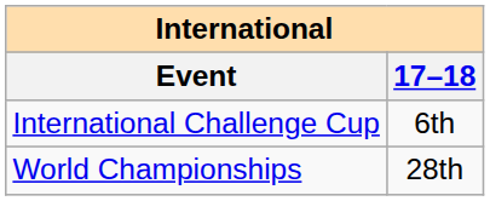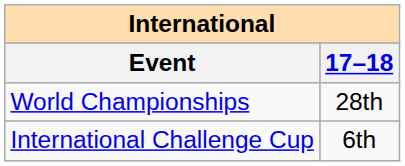rows swapped: World Championships <-> International Challenge Cup
